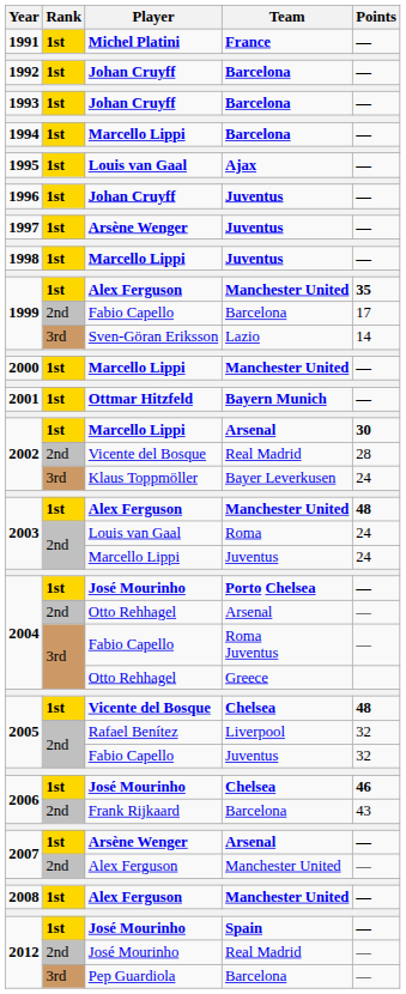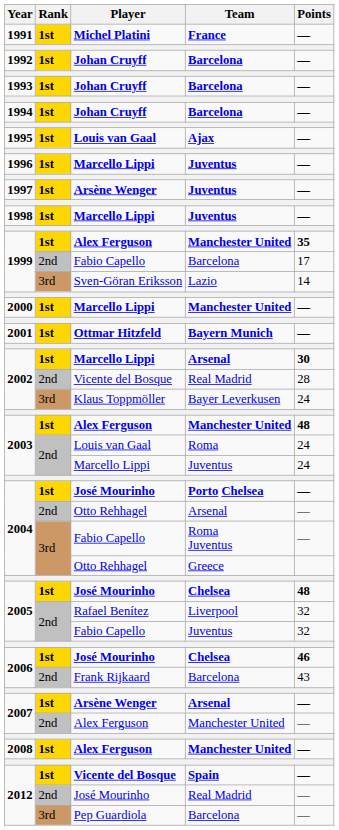1994 | Player: Marcello Lippi -> Johan Cruyff
1996 | Player: Johan Cruyff -> Marcello Lippi
2005 / Chelsea | Player: Vicente del Bosque -> José Mourinho
2012 / Spain | Player: José Mourinho -> Vicente del Bosque
